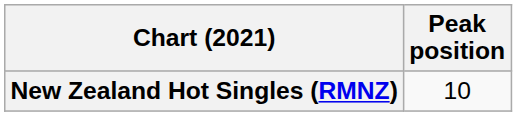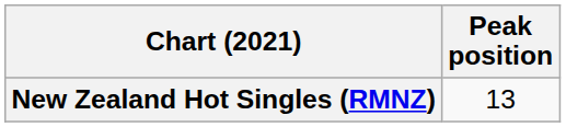New Zealand Hot Singles (RMNZ) | Peak position: 10 -> 13
